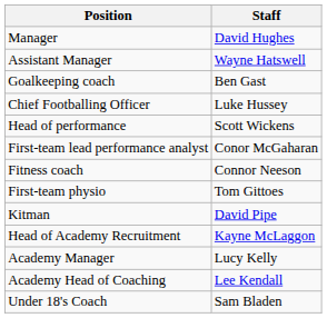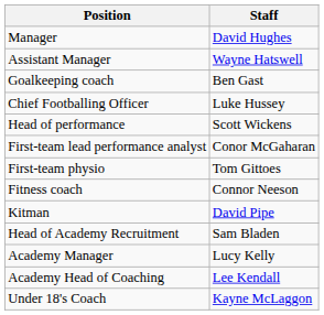rows swapped: First-team physio <-> Fitness coach
Head of Academy Recruitment | Staff: Kayne McLaggon -> Sam Bladen
Under 18's Coach | Staff: Sam Bladen -> Kayne McLaggon
